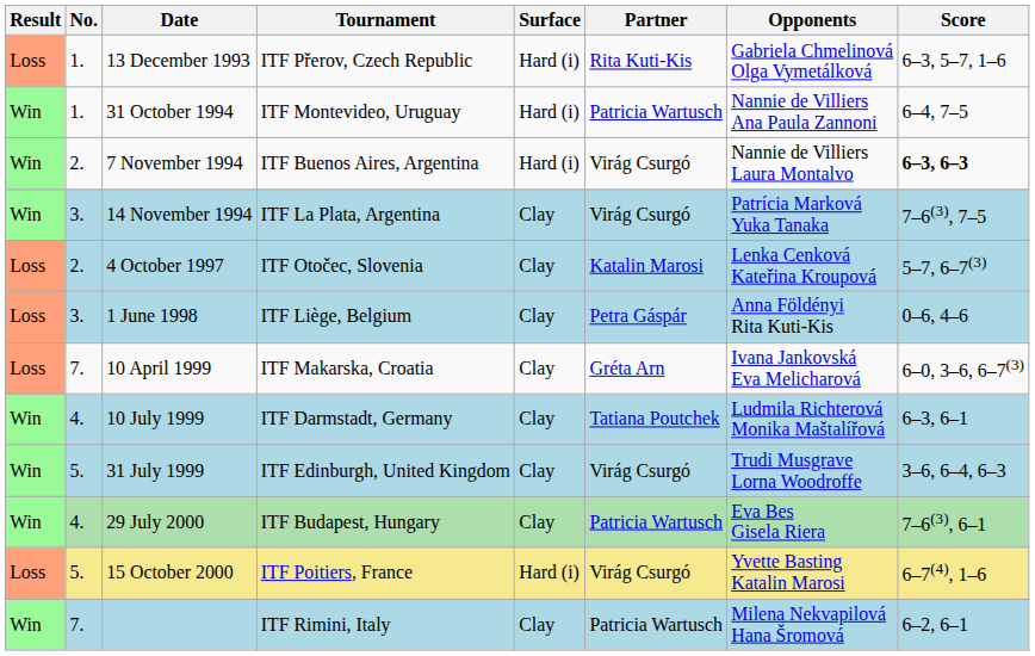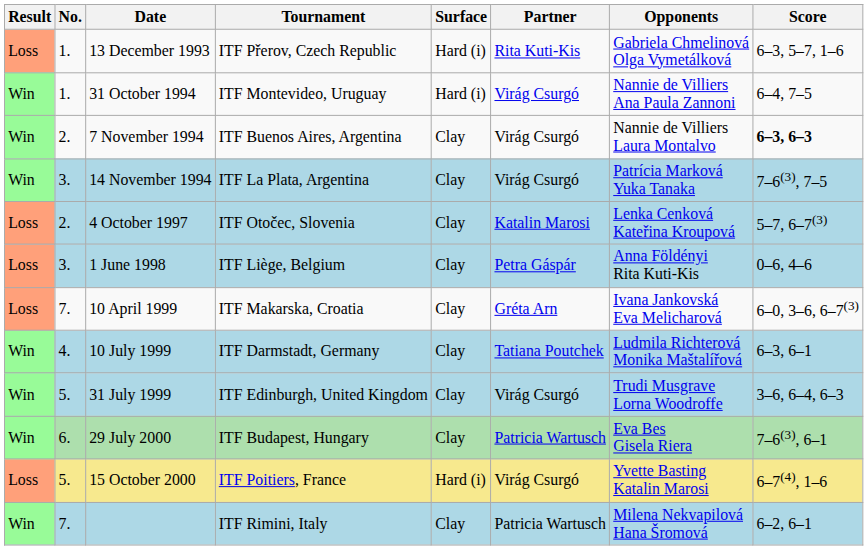31 October 1994 | Partner: Patricia Wartusch -> Virág Csurgó
7 November 1994 | Surface: Hard (i) -> Clay
29 July 2000 | No.: 4. -> 6.
